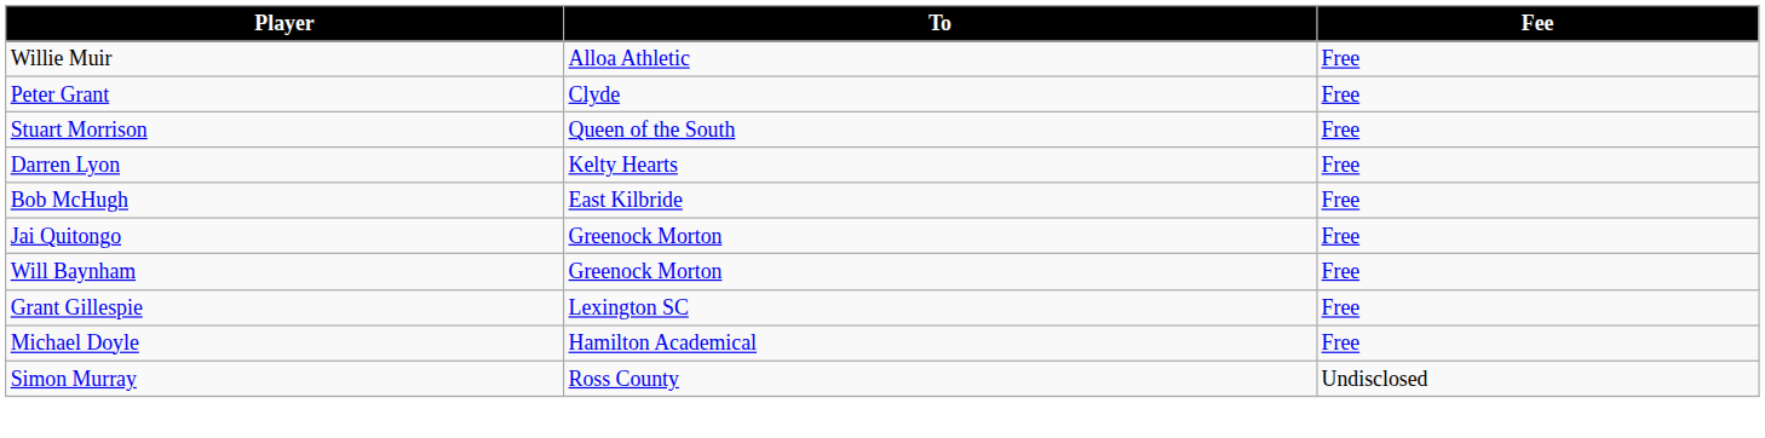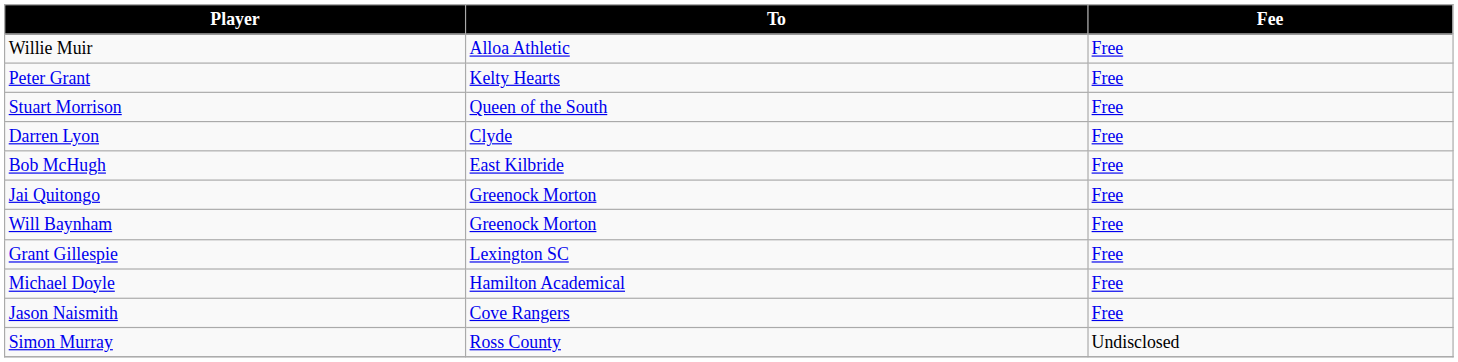Peter Grant | To: Clyde -> Kelty Hearts
Darren Lyon | To: Kelty Hearts -> Clyde
+ row: Jason Naismith | Cove Rangers | Free
